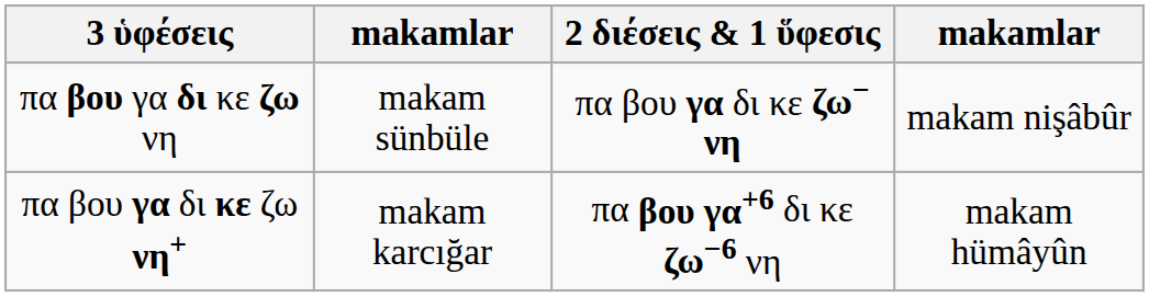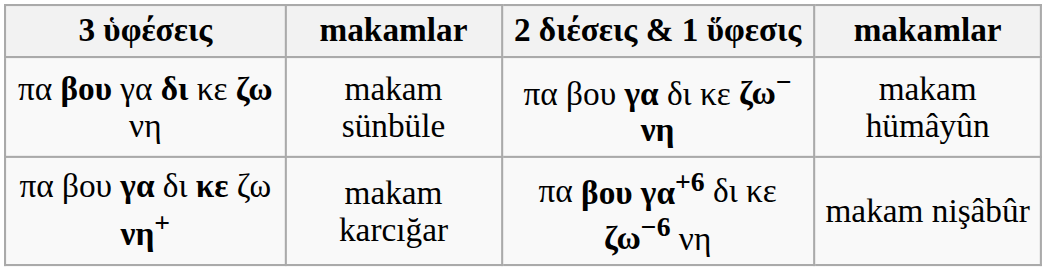πα βου γα δι κε ζω νη | column 4: makam nişâbûr -> makam hümâyûn
πα βου γα δι κε ζω νη+ | column 4: makam hümâyûn -> makam nişâbûr
